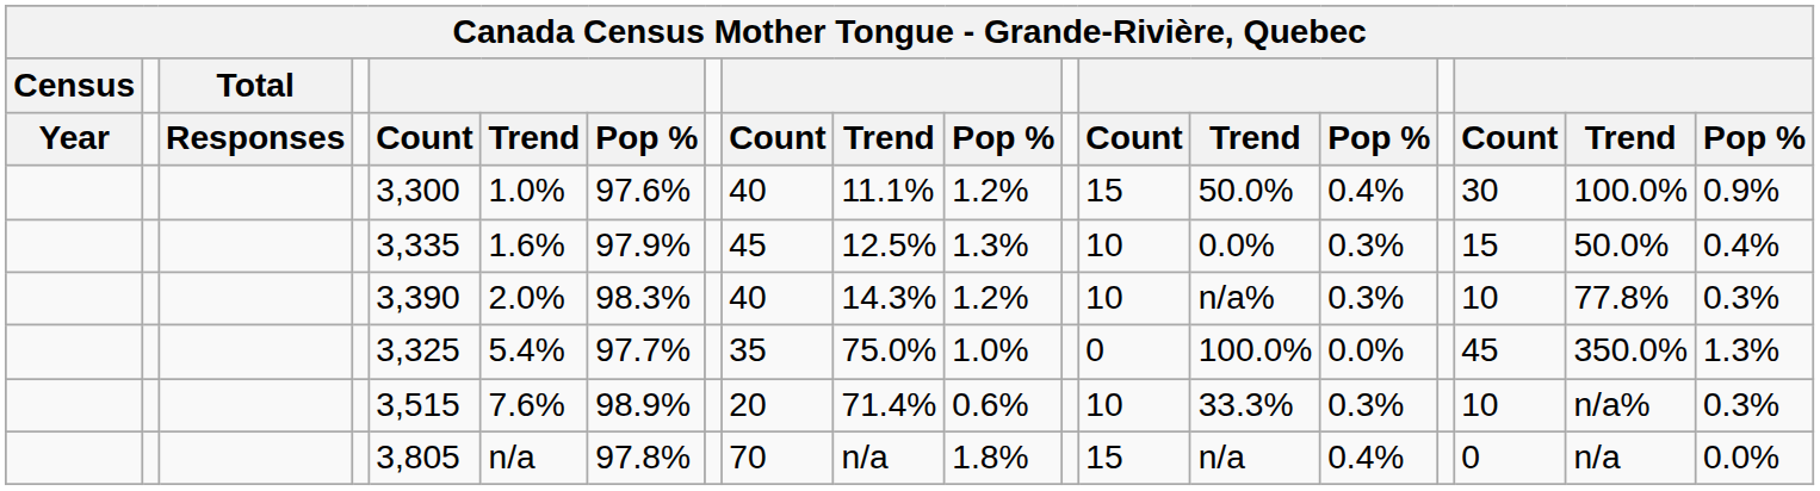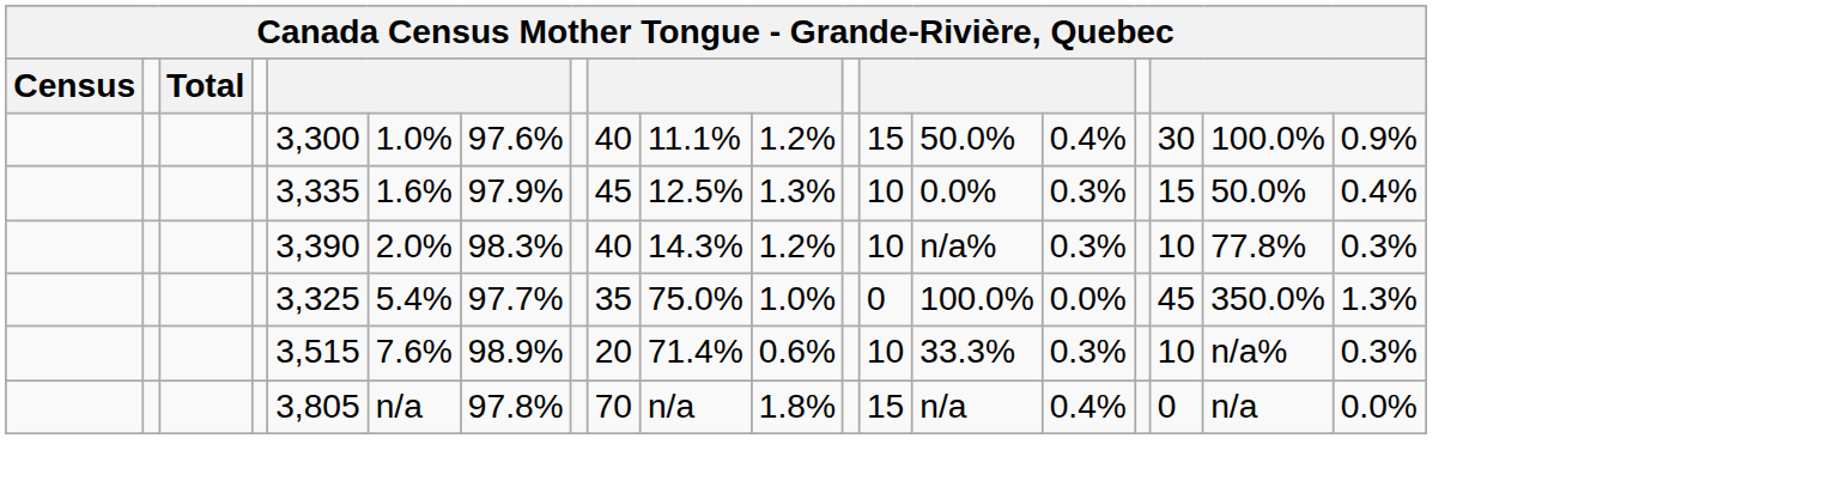- row: Year | Responses | Count | Trend | Pop % | Count | Trend | Pop % | Count | Trend | Pop % | Count | Trend | Pop %
